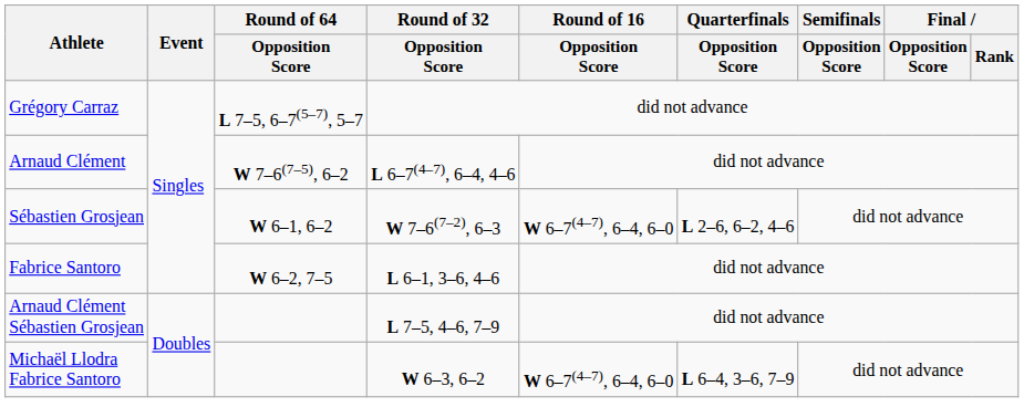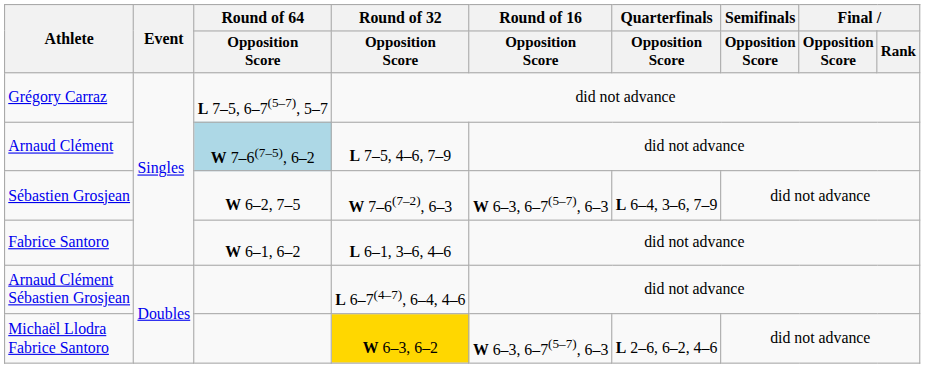Arnaud Clément | Round of 64 / Opposition Score: no background -> lightblue background
Arnaud Clément | Round of 32 / Opposition Score: L 6–7(4–7), 6–4, 4–6 -> L 7–5, 4–6, 7–9
Sébastien Grosjean | Round of 64 / Opposition Score: W 6–1, 6–2 -> W 6–2, 7–5
Sébastien Grosjean | Round of 16 / Opposition Score: W 6–7(4–7), 6–4, 6–0 -> W 6–3, 6–7(5–7), 6–3
Sébastien Grosjean | Quarterfinals / Opposition Score: L 2–6, 6–2, 4–6 -> L 6–4, 3–6, 7–9
Fabrice Santoro | Round of 64 / Opposition Score: W 6–2, 7–5 -> W 6–1, 6–2
Arnaud Clément Sébastien Grosjean | Round of 32 / Opposition Score: L 7–5, 4–6, 7–9 -> L 6–7(4–7), 6–4, 4–6
Michaël Llodra Fabrice Santoro | Round of 32 / Opposition Score: no background -> gold background
Michaël Llodra Fabrice Santoro | Round of 16 / Opposition Score: W 6–7(4–7), 6–4, 6–0 -> W 6–3, 6–7(5–7), 6–3
Michaël Llodra Fabrice Santoro | Quarterfinals / Opposition Score: L 6–4, 3–6, 7–9 -> L 2–6, 6–2, 4–6
